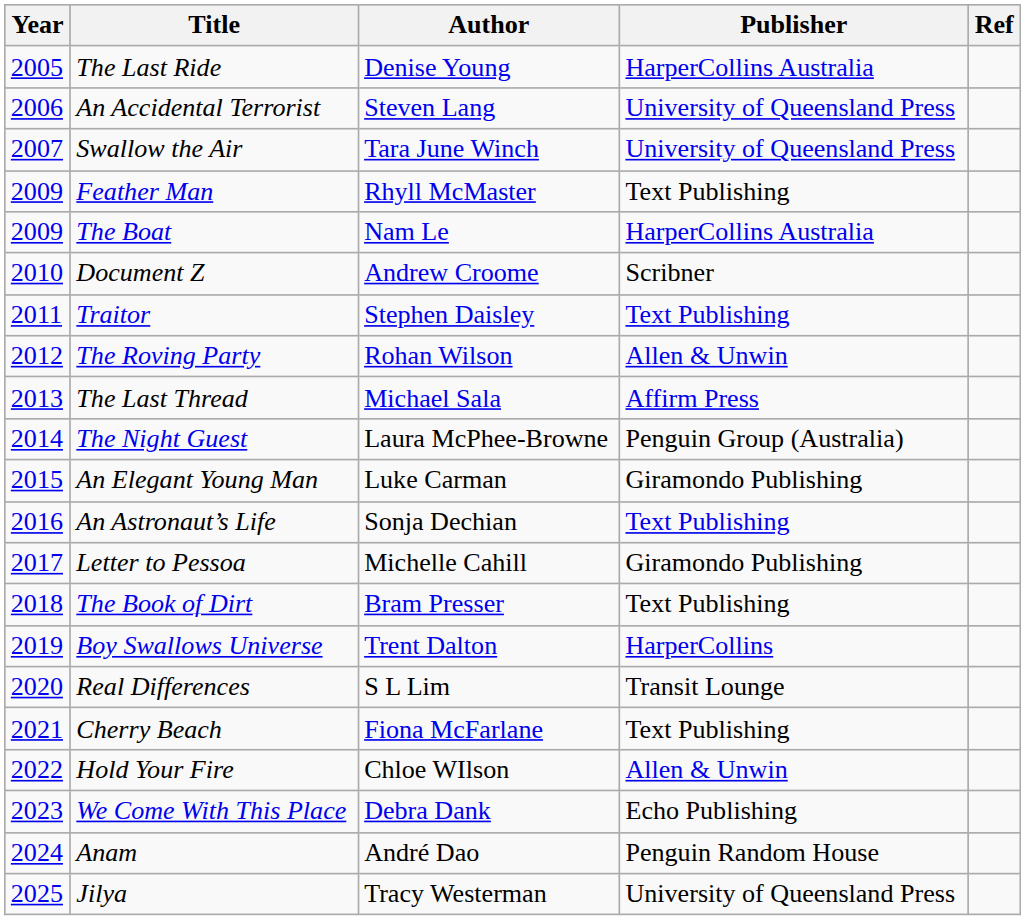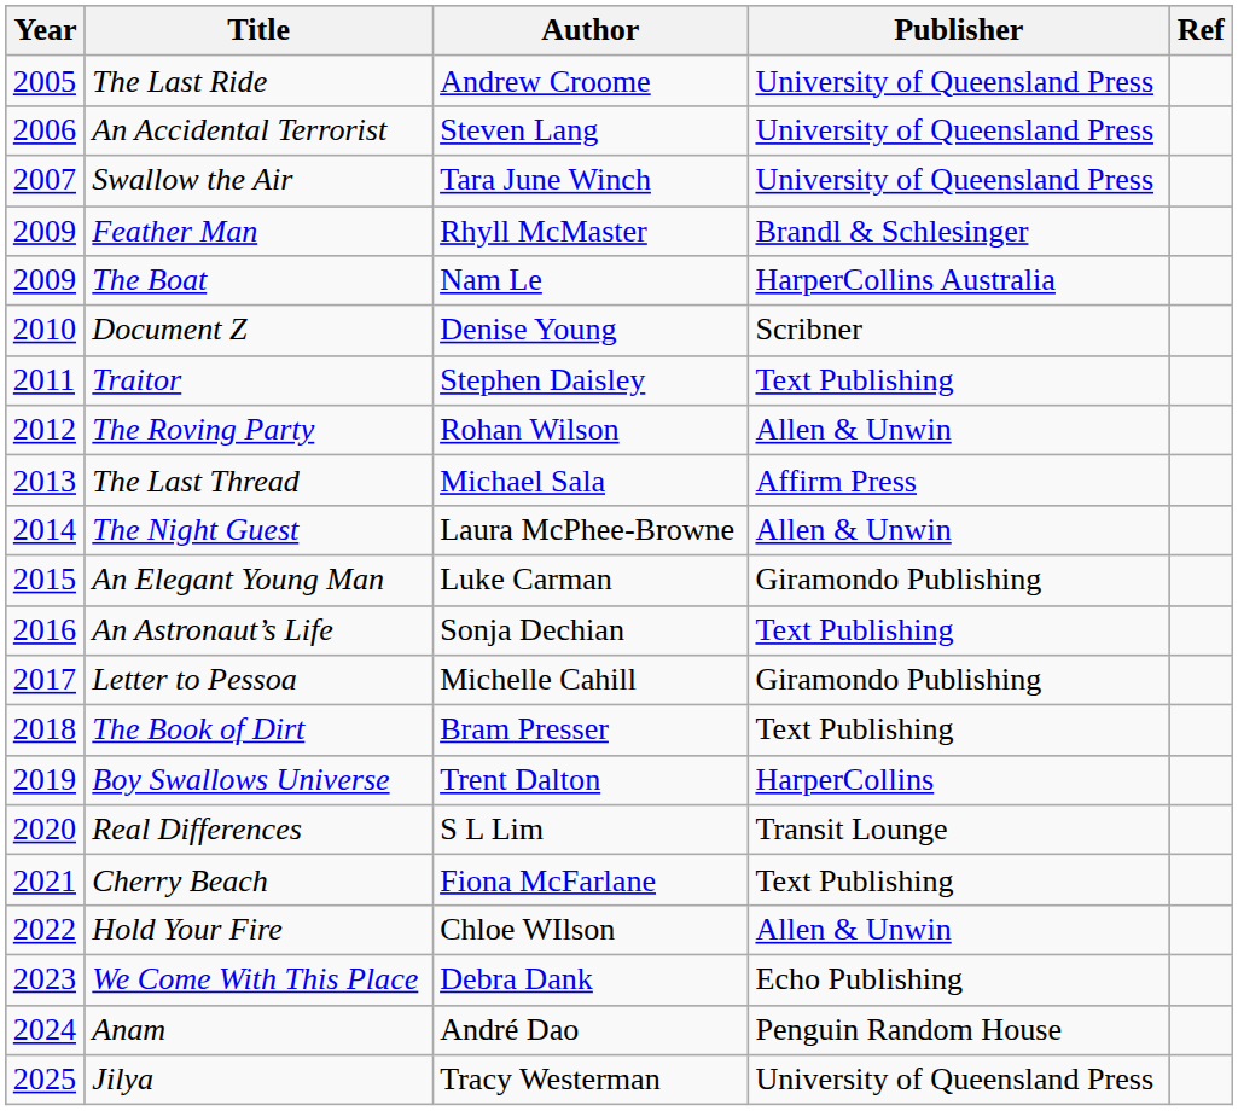The Last Ride | Author: Denise Young -> Andrew Croome
The Last Ride | Publisher: HarperCollins Australia -> University of Queensland Press
Feather Man | Publisher: Text Publishing -> Brandl & Schlesinger
Document Z | Author: Andrew Croome -> Denise Young
The Night Guest | Publisher: Penguin Group (Australia) -> Allen & Unwin
